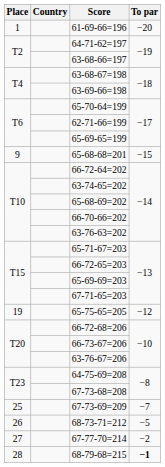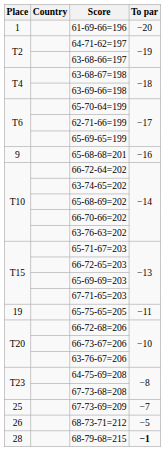65-68-68=201 | To par: −15 -> −16
65-75-65=205 | To par: −12 -> −11
- row: 27 | 67-77-70=214 | −2
